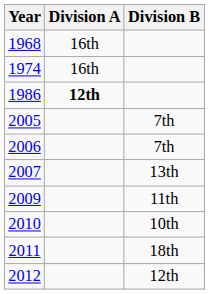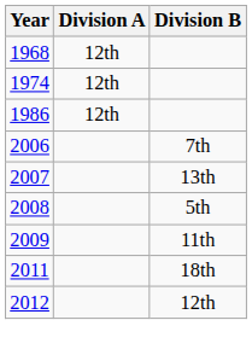1968 | Division A: 16th -> 12th
1974 | Division A: 16th -> 12th
1986 | Division A: bold -> normal
- row: 2005 | 7th
+ row: 2008 | 5th
- row: 2010 | 10th
